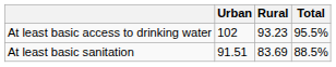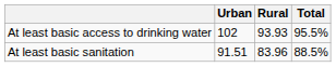At least basic access to drinking water | Rural: 93.23 -> 93.93
At least basic sanitation | Rural: 83.69 -> 83.96
